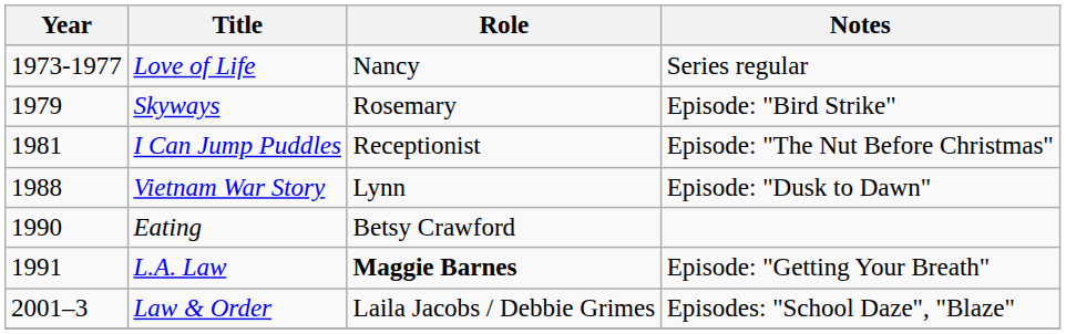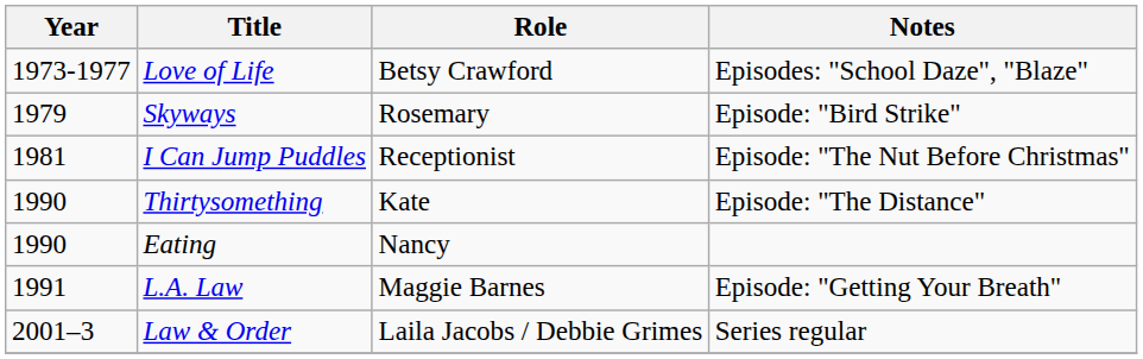Love of Life | Role: Nancy -> Betsy Crawford
Love of Life | Notes: Series regular -> Episodes: "School Daze", "Blaze"
- row: 1988 | Vietnam War Story | Lynn | Episode: "Dusk to Dawn"
+ row: 1990 | Thirtysomething | Kate | Episode: "The Distance"
Eating | Role: Betsy Crawford -> Nancy
L.A. Law | Role: bold -> normal
Law & Order | Notes: Episodes: "School Daze", "Blaze" -> Series regular
